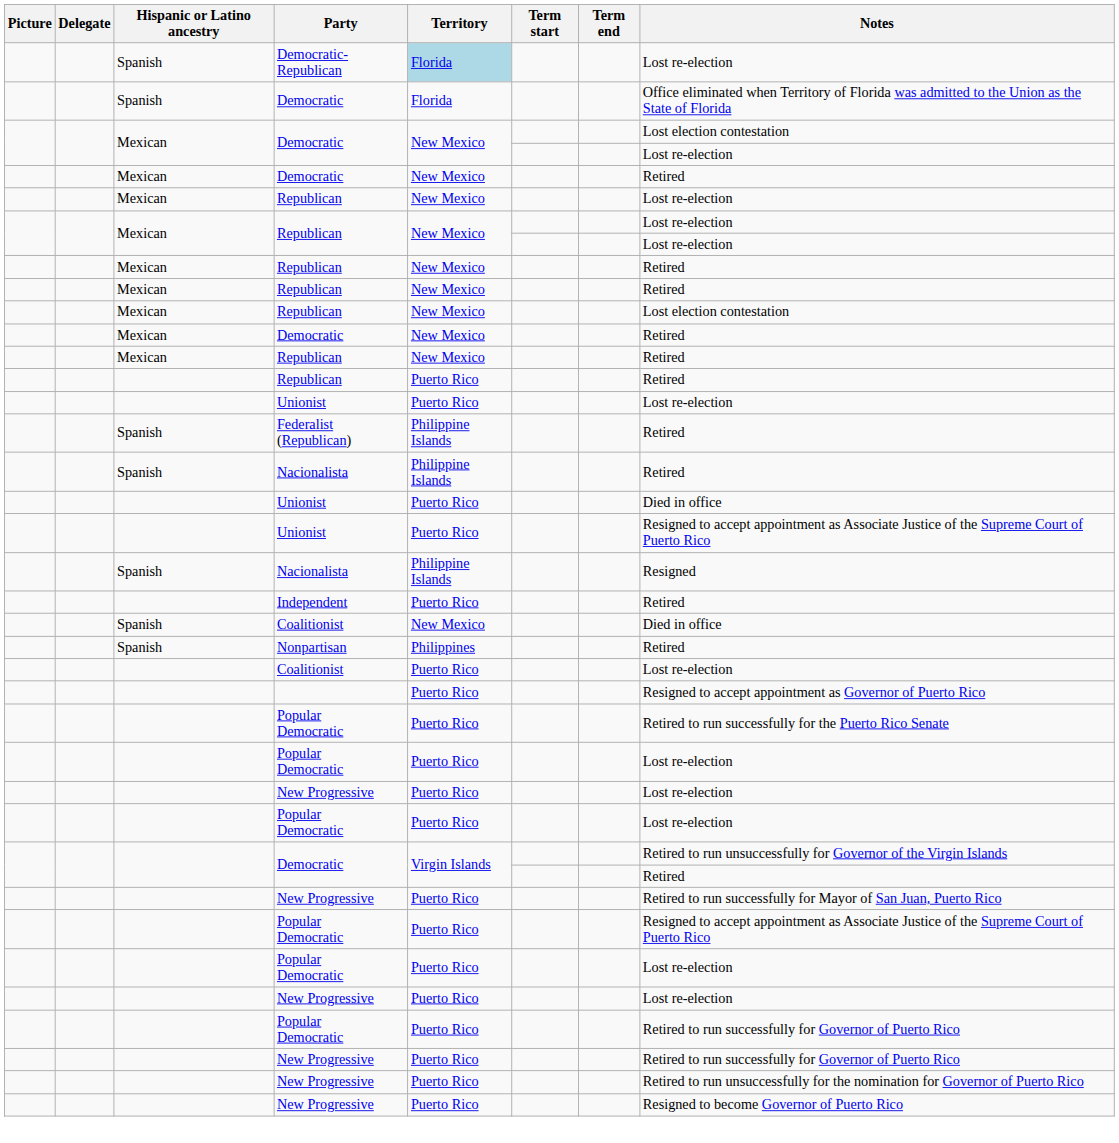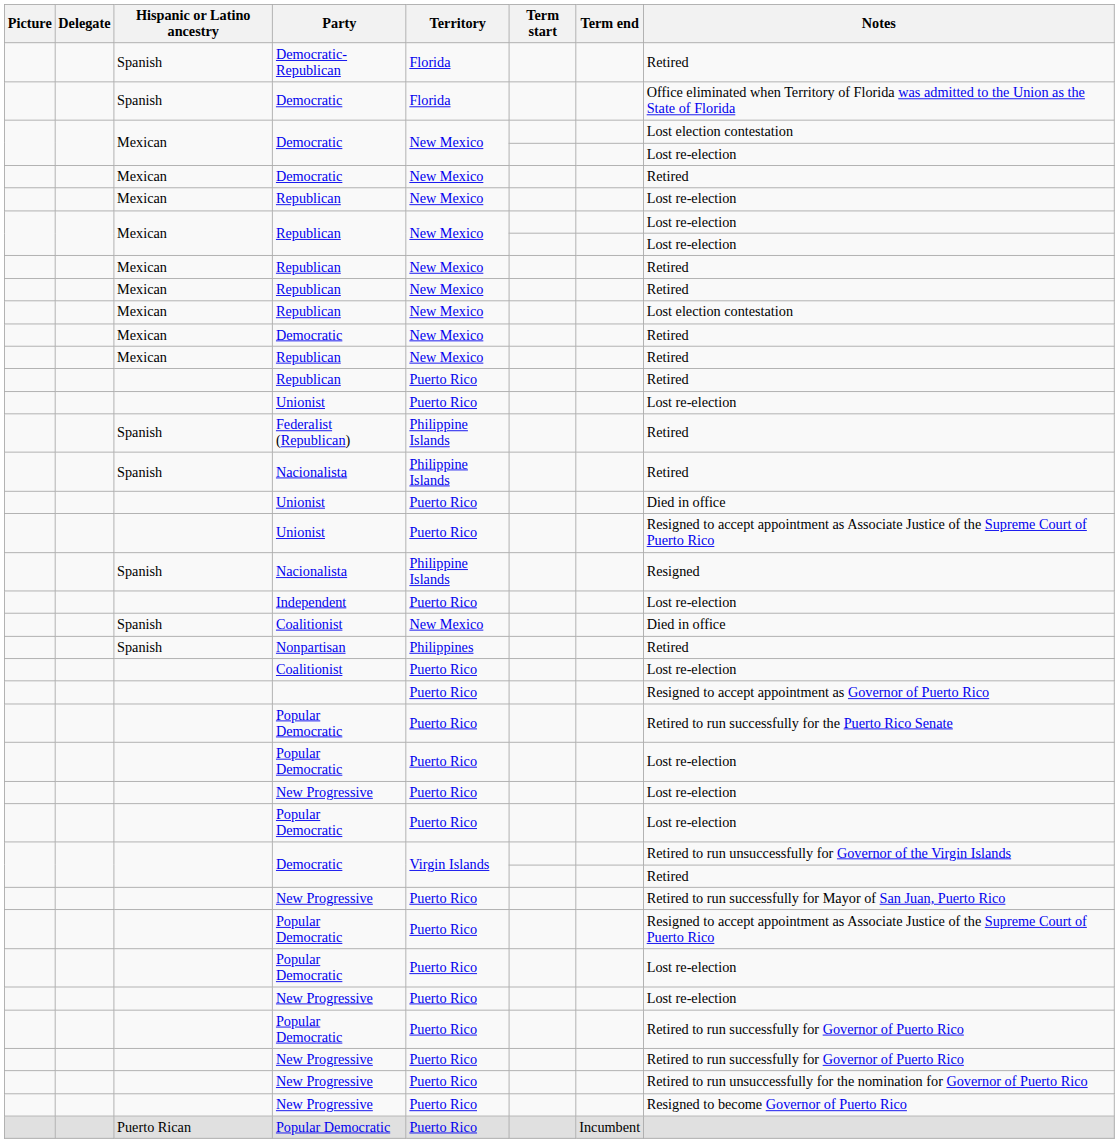Democratic-Republican | Territory: lightblue background -> no background
Democratic-Republican | Notes: Lost re-election -> Retired
Independent | Notes: Retired -> Lost re-election
+ row: Puerto Rican | Popular Democratic | Puerto Rico | Incumbent
